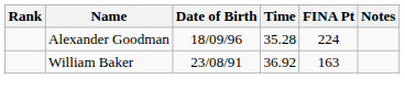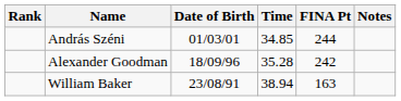+ row: András Széni | 01/03/01 | 34.85 | 244
Alexander Goodman | FINA Pt: 224 -> 242
William Baker | Time: 36.92 -> 38.94
